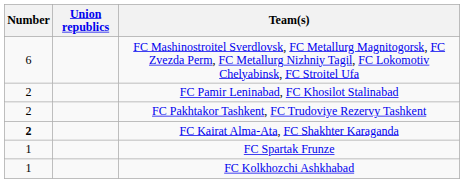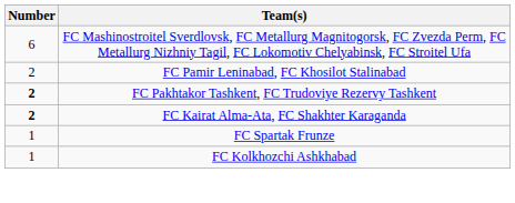- column: Union republics
FC Pakhtakor Tashkent, FC Trudoviye Rezervy Tashkent | Number: normal -> bold
